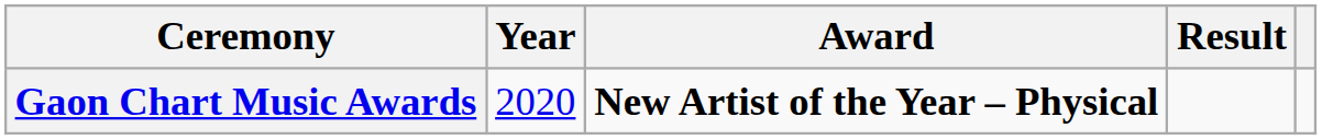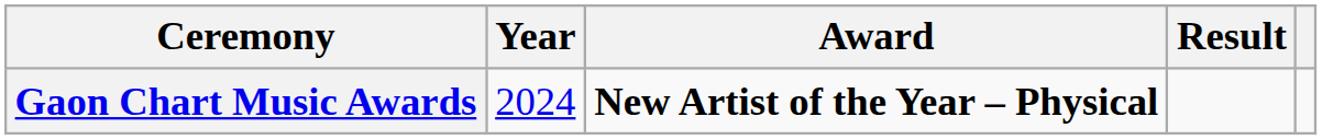Gaon Chart Music Awards | Year: 2020 -> 2024
